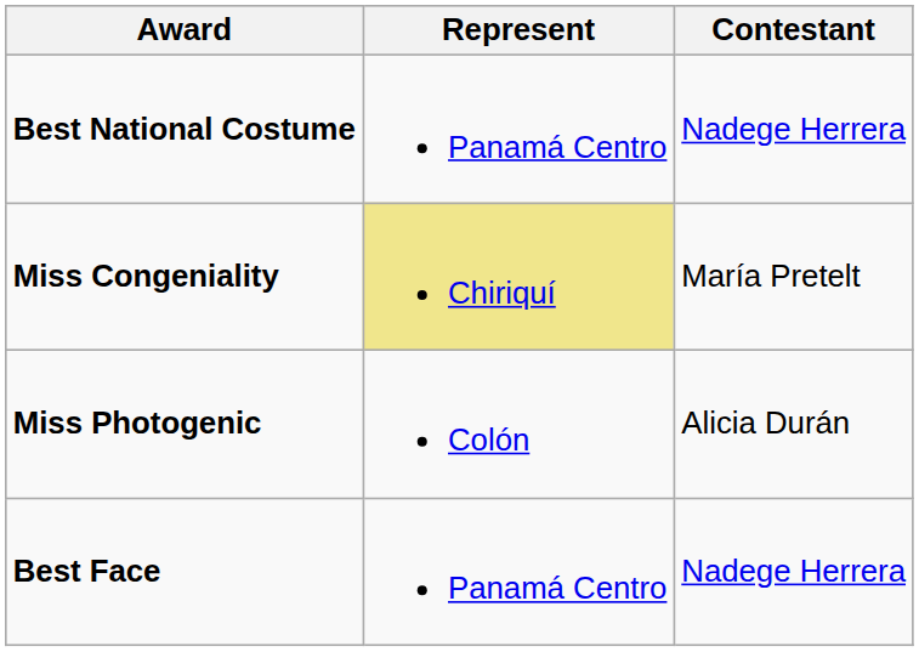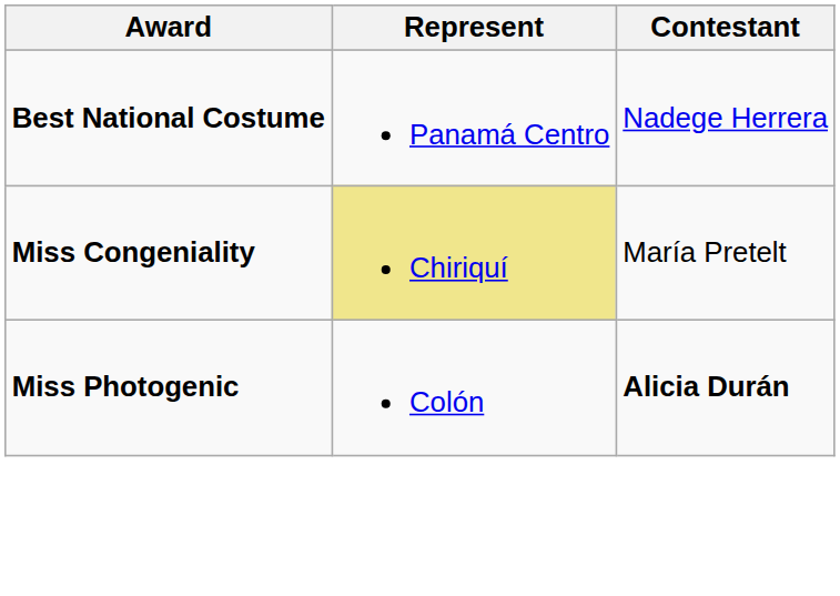Miss Photogenic | Contestant: normal -> bold
- row: Best Face | Panamá Centro | Nadege Herrera
